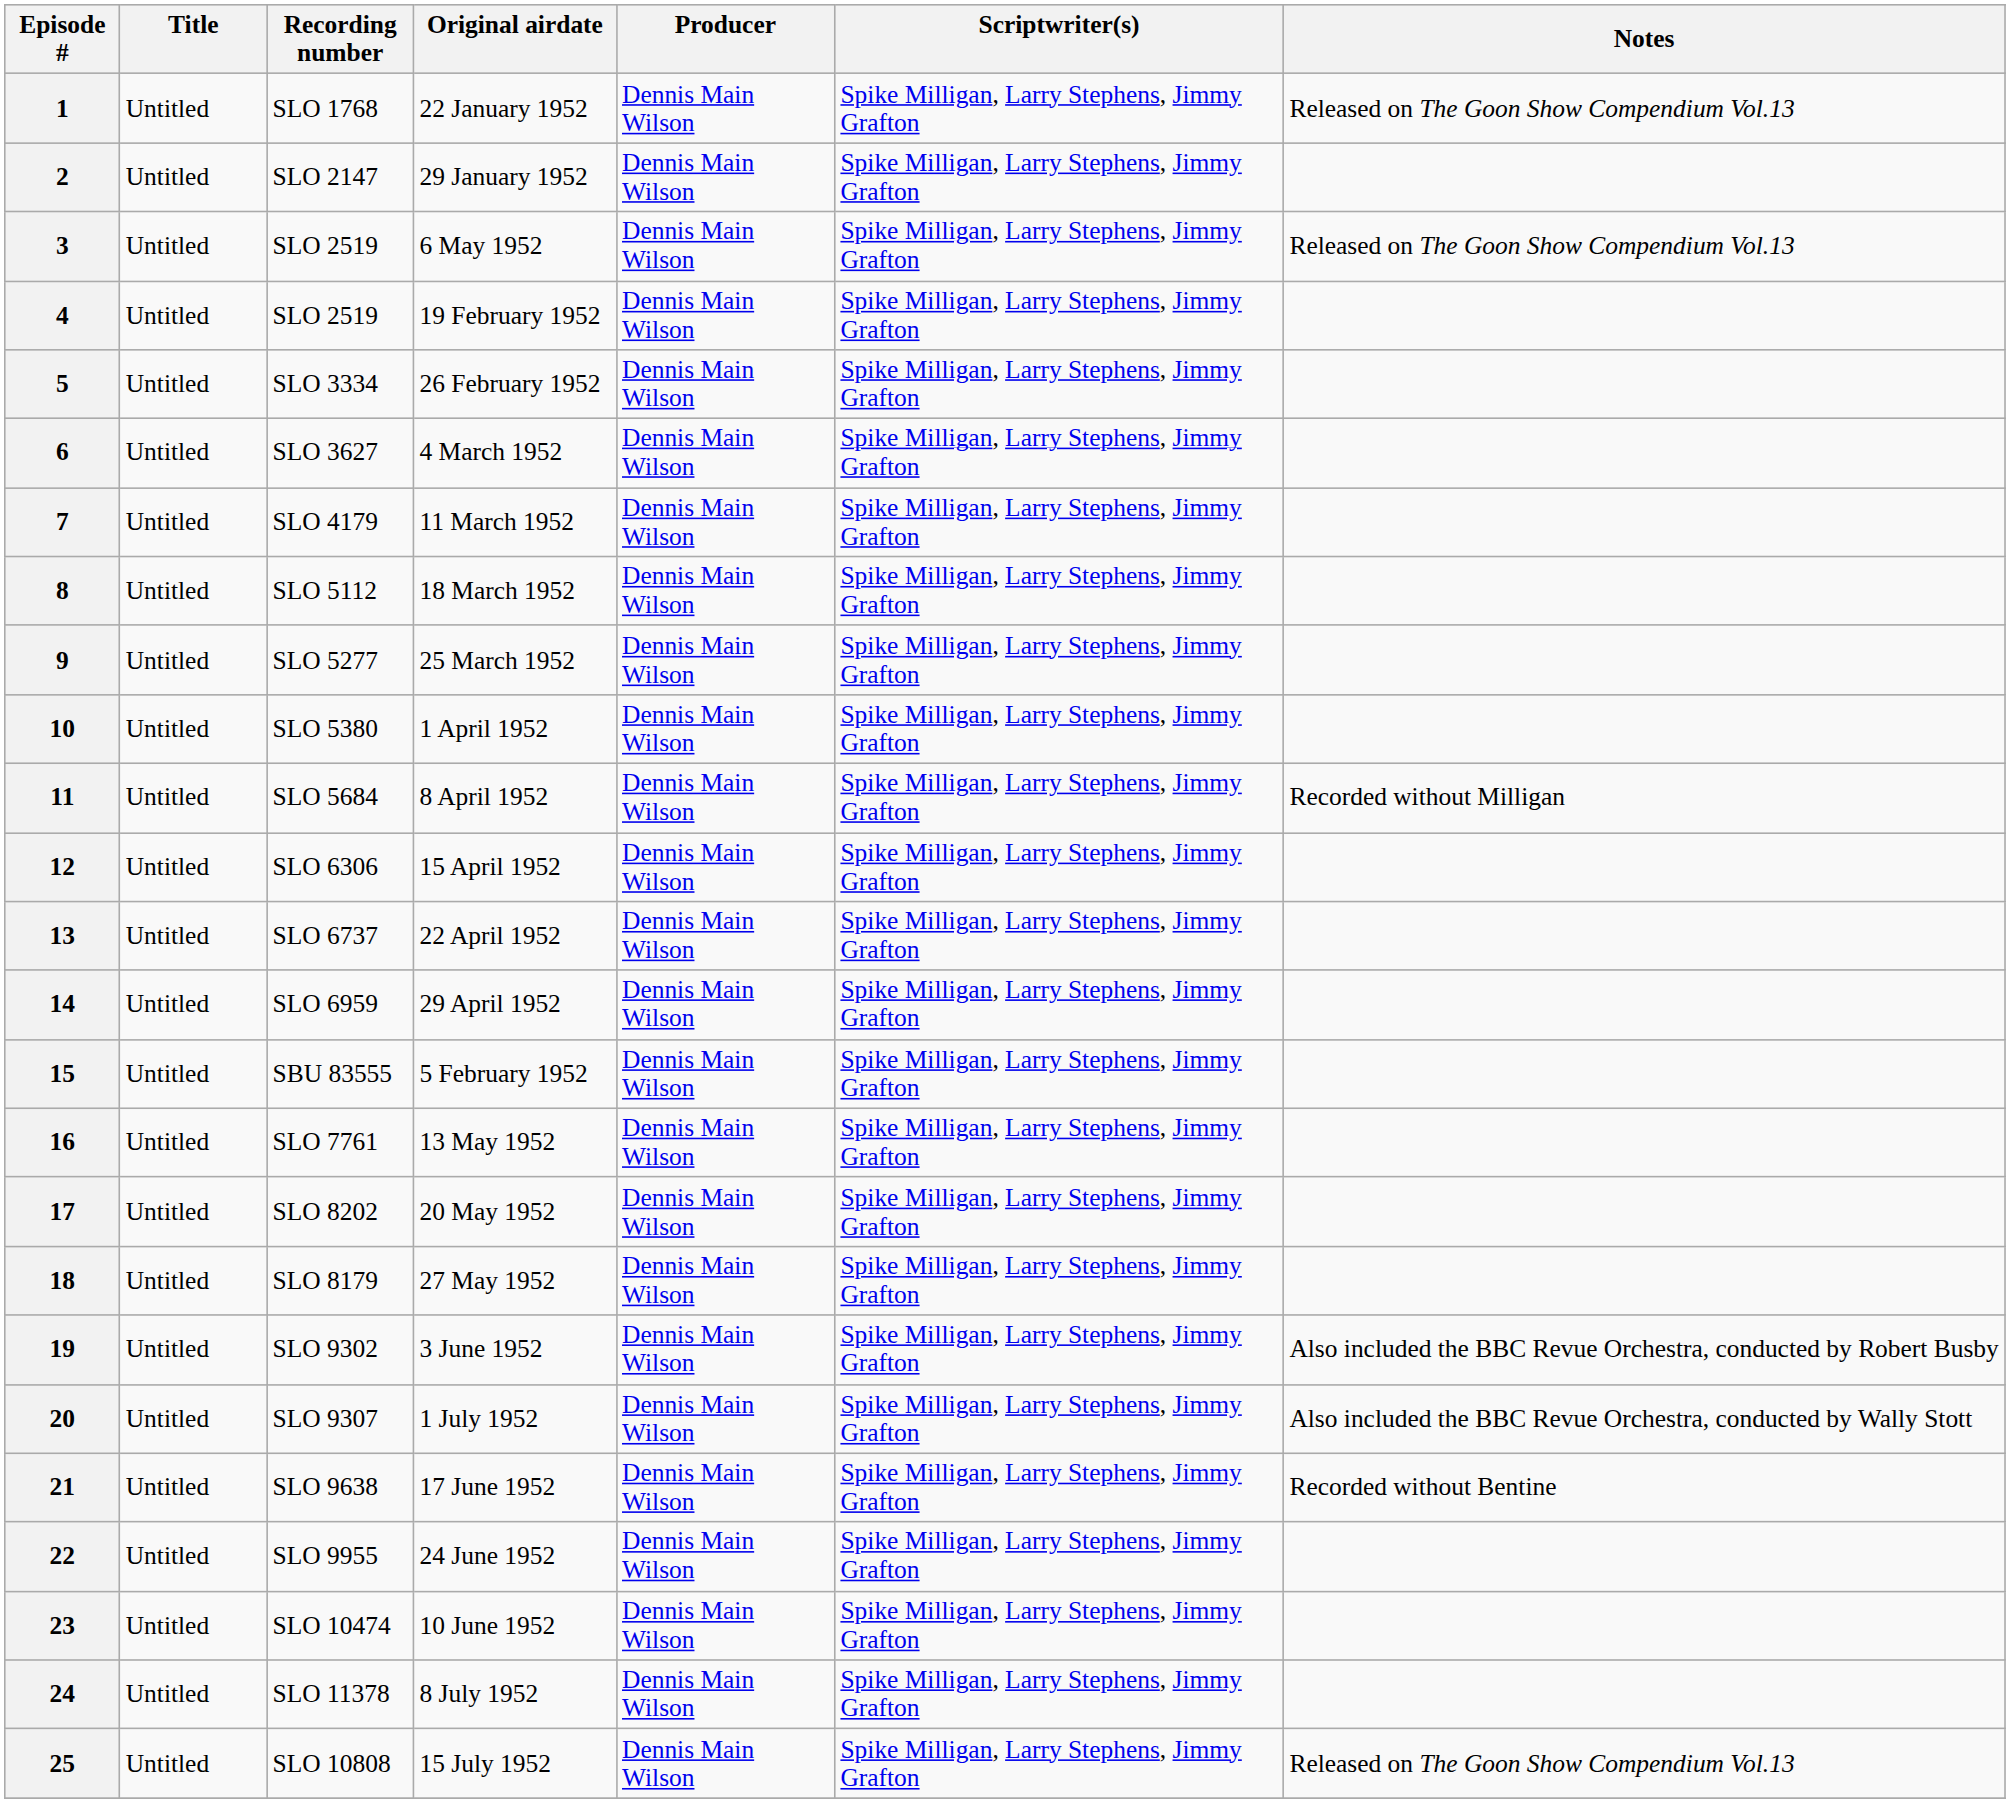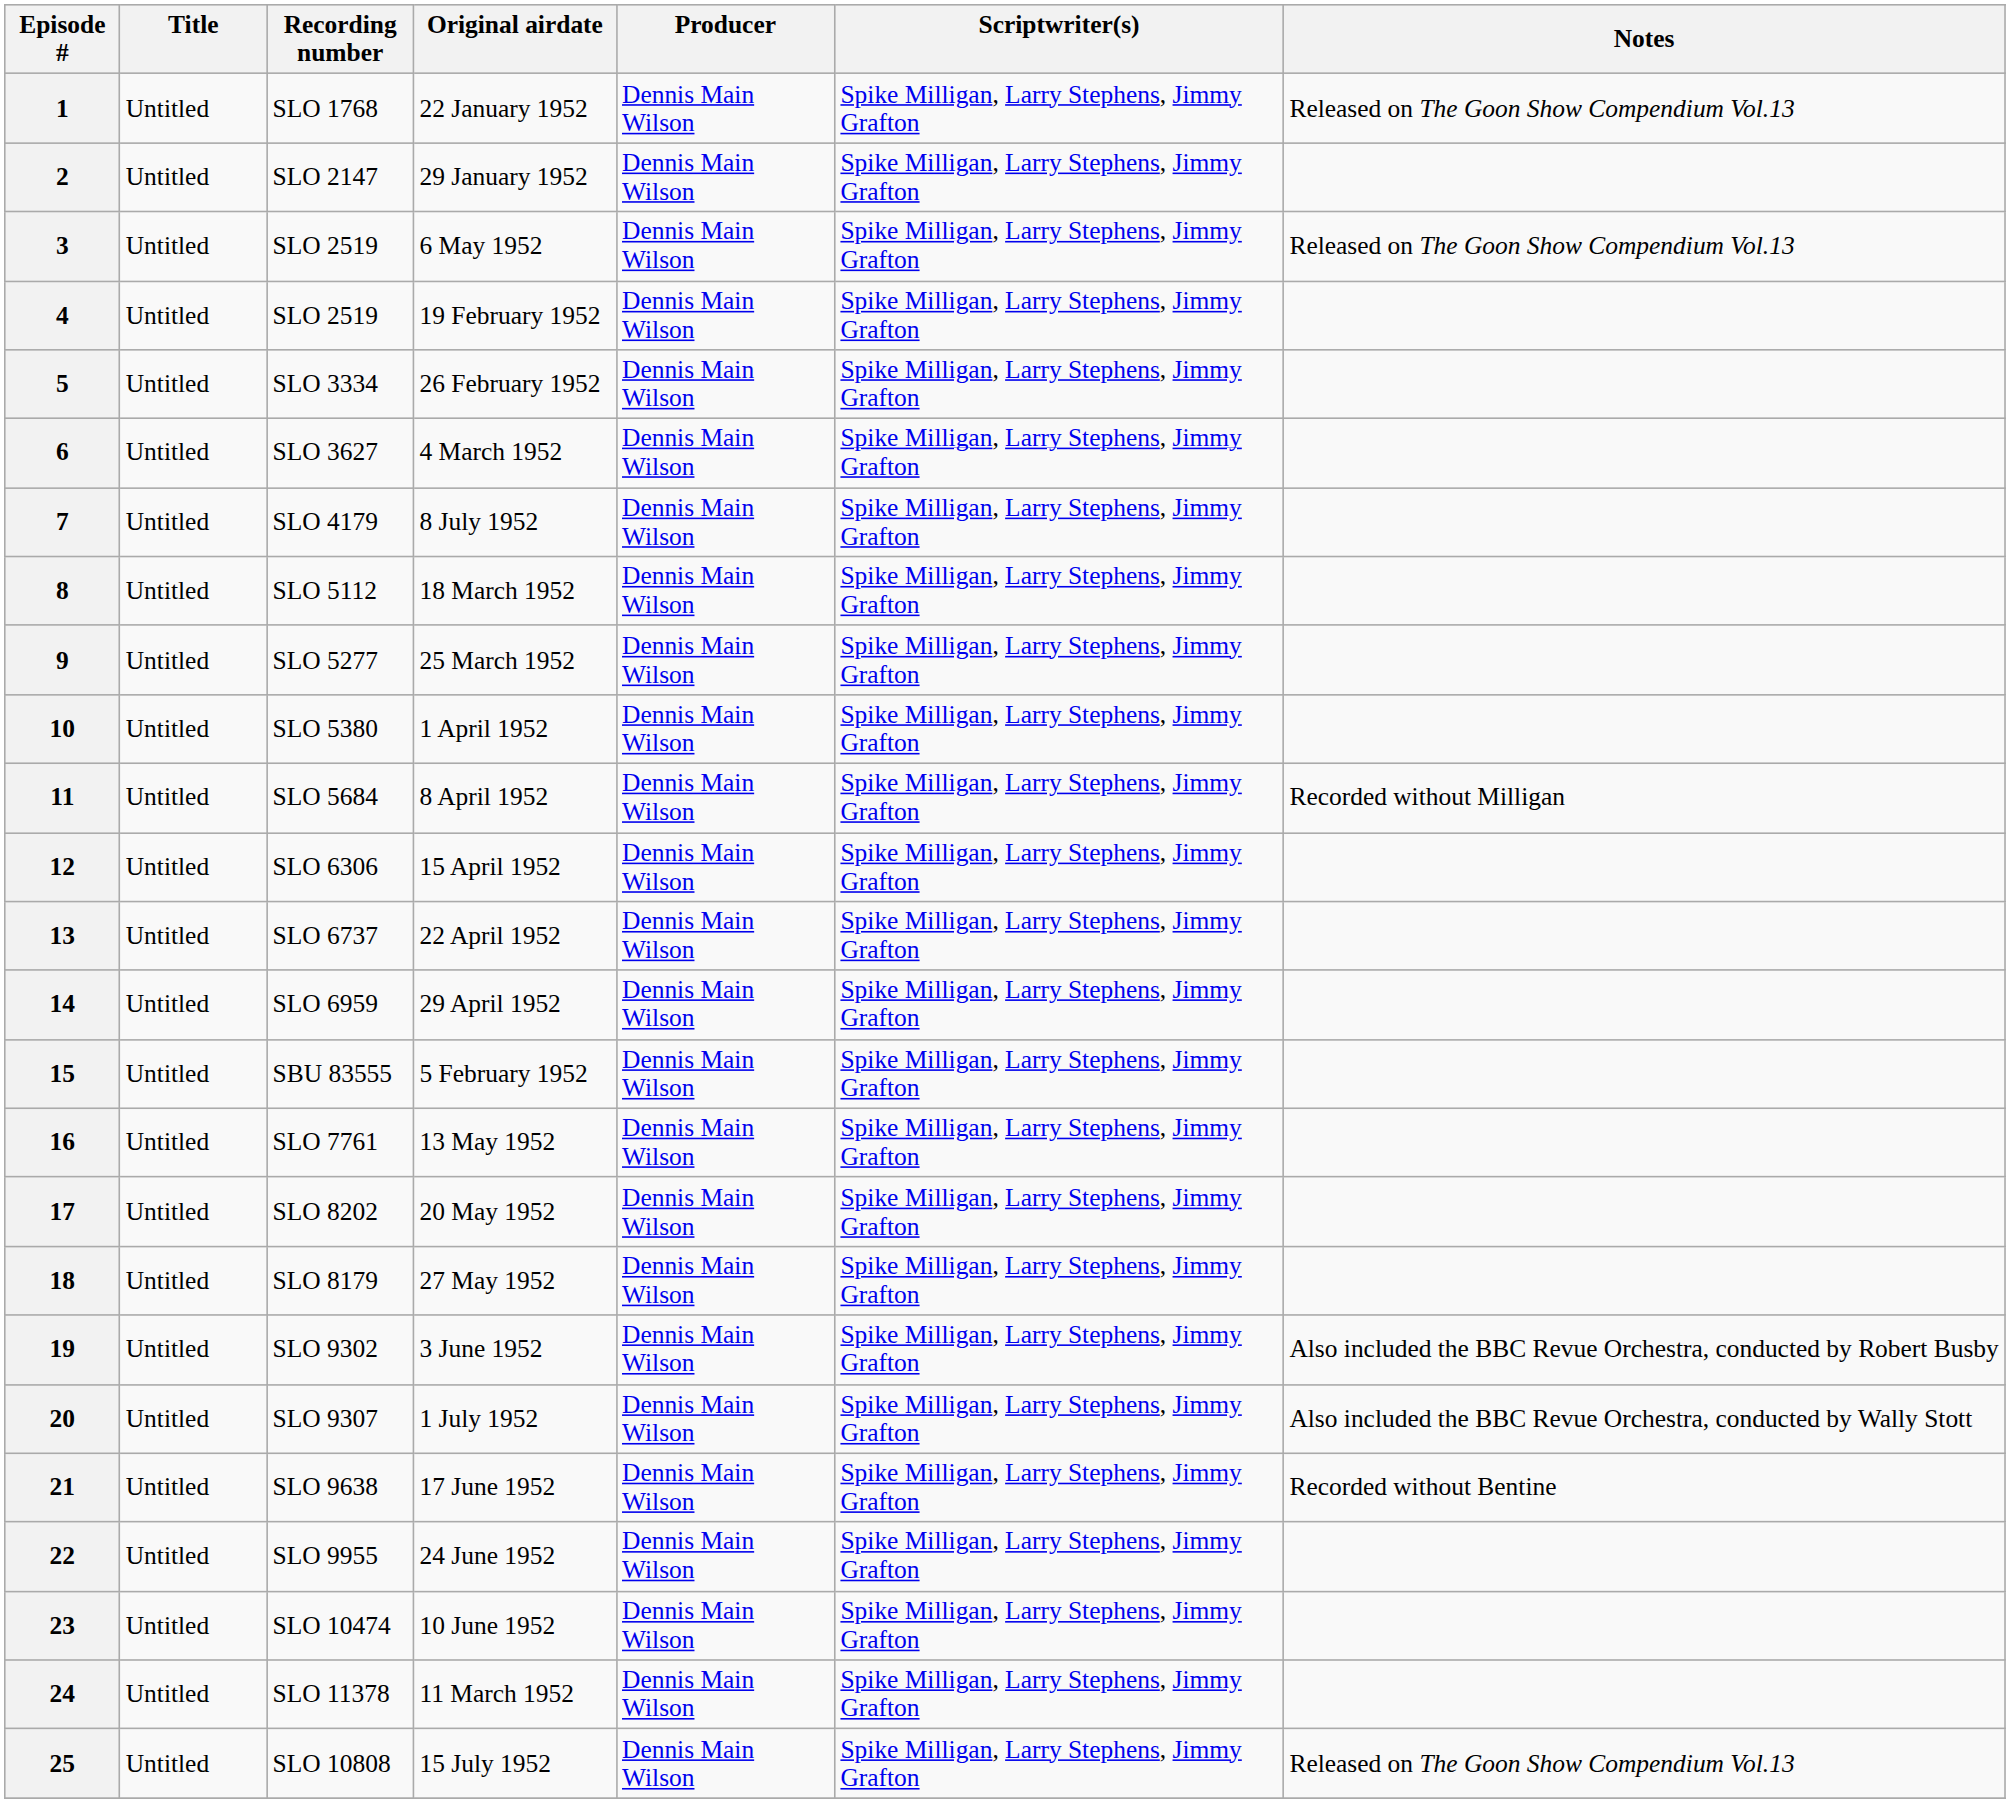7 | Original airdate: 11 March 1952 -> 8 July 1952
24 | Original airdate: 8 July 1952 -> 11 March 1952
